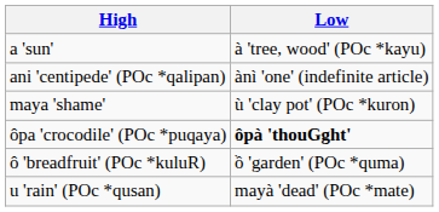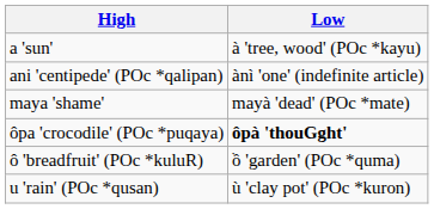maya 'shame' | Low: ù 'clay pot' (POc *kuron) -> mayà 'dead' (POc *mate)
u 'rain' (POc *qusan) | Low: mayà 'dead' (POc *mate) -> ù 'clay pot' (POc *kuron)
